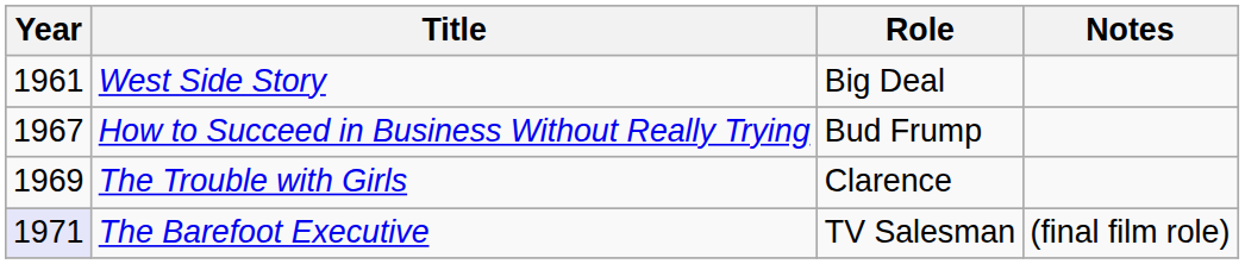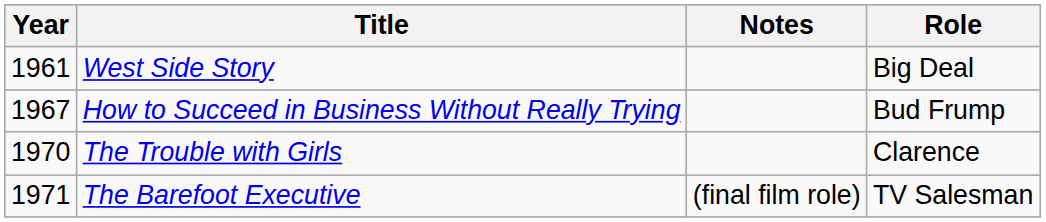columns swapped: Role <-> Notes
The Trouble with Girls | Year: 1969 -> 1970
The Barefoot Executive | Year: lavender background -> no background
